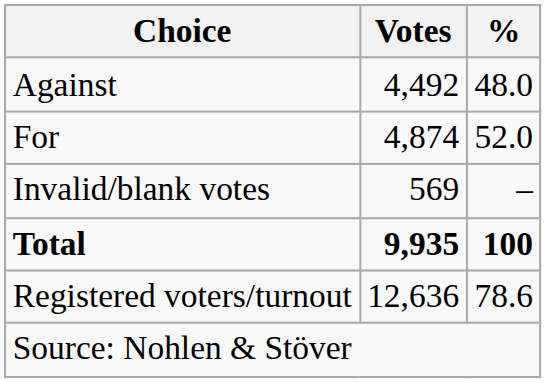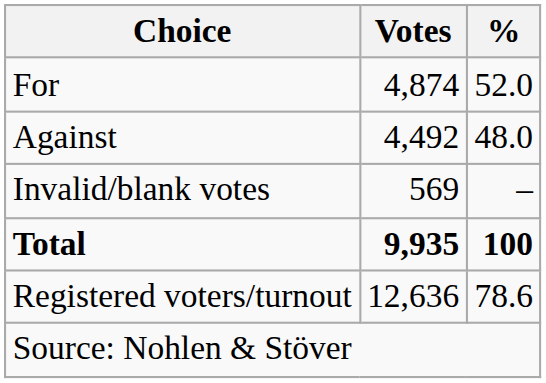rows swapped: For <-> Against
